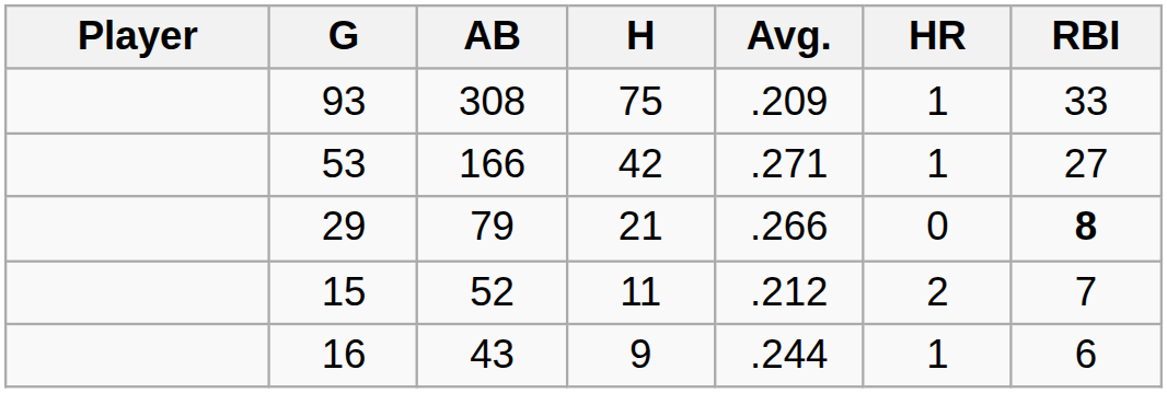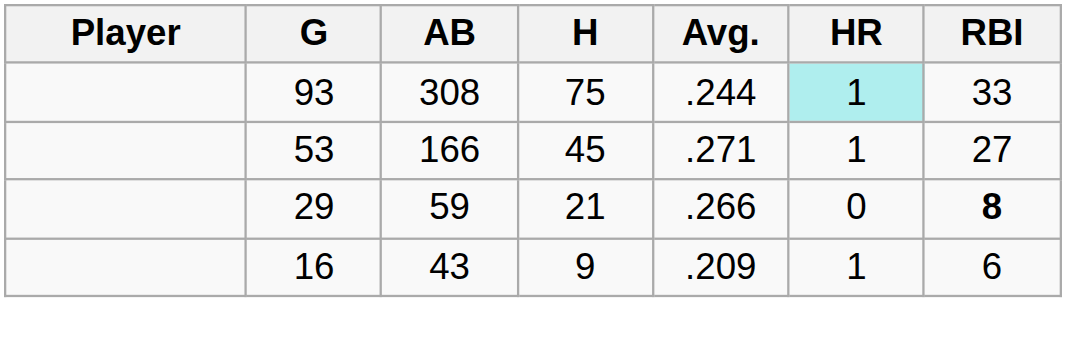93 | Avg.: .209 -> .244
93 | HR: no background -> paleturquoise background
53 | H: 42 -> 45
29 | AB: 79 -> 59
- row: 15 | 52 | 11 | .212 | 2 | 7
16 | Avg.: .244 -> .209
